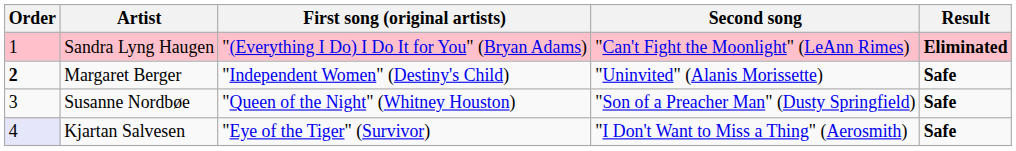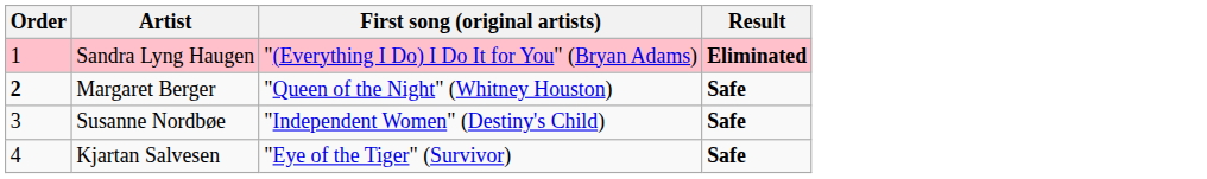- column: Second song | "Can't Fight the Moonlight" (LeAnn Rimes) | "Uninvited" (Alanis Morissette) | "Son of a Preacher Man" (Dusty Springfield) | "I Don't Want to Miss a Thing" (Aerosmith)
Margaret Berger | First song (original artists): "Independent Women" (Destiny's Child) -> "Queen of the Night" (Whitney Houston)
Susanne Nordbøe | First song (original artists): "Queen of the Night" (Whitney Houston) -> "Independent Women" (Destiny's Child)
Kjartan Salvesen | Order: lavender background -> no background
